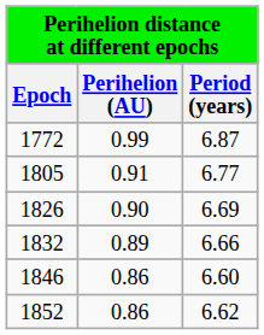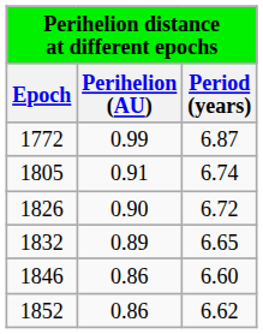1805 | Period (years): 6.77 -> 6.74
1826 | Period (years): 6.69 -> 6.72
1832 | Period (years): 6.66 -> 6.65
